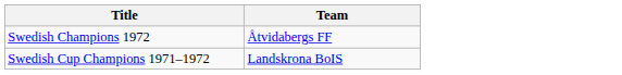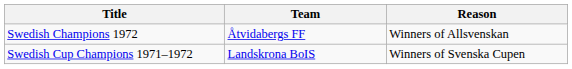+ column: Reason | Winners of Allsvenskan | Winners of Svenska Cupen
